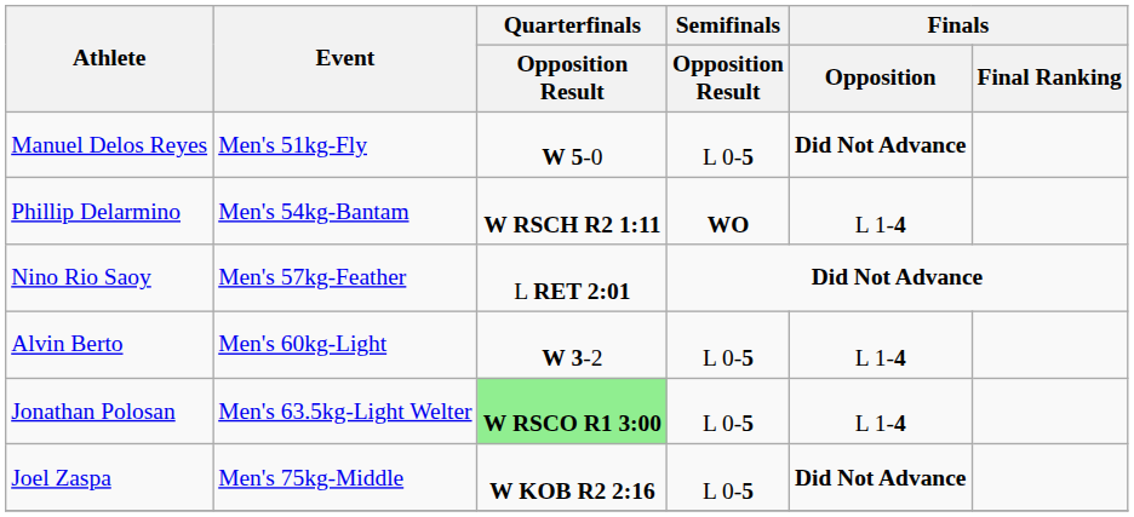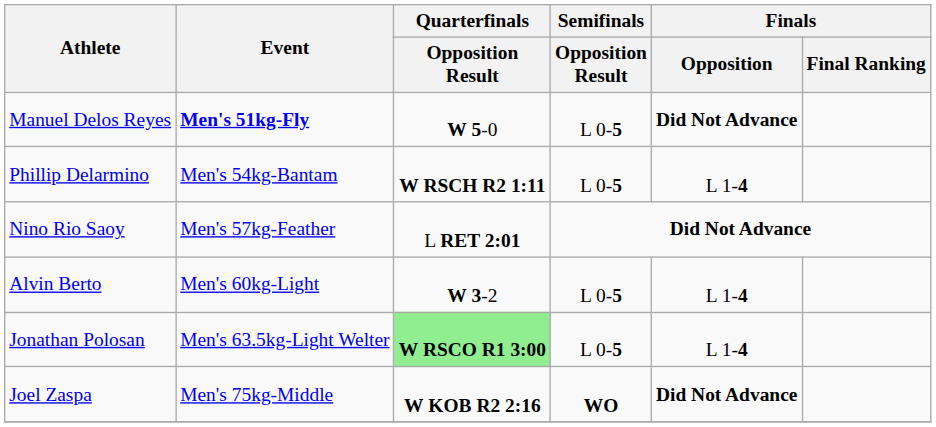Manuel Delos Reyes | Event: normal -> bold
Phillip Delarmino | Semifinals / Opposition Result: WO -> L 0-5
Joel Zaspa | Semifinals / Opposition Result: L 0-5 -> WO
